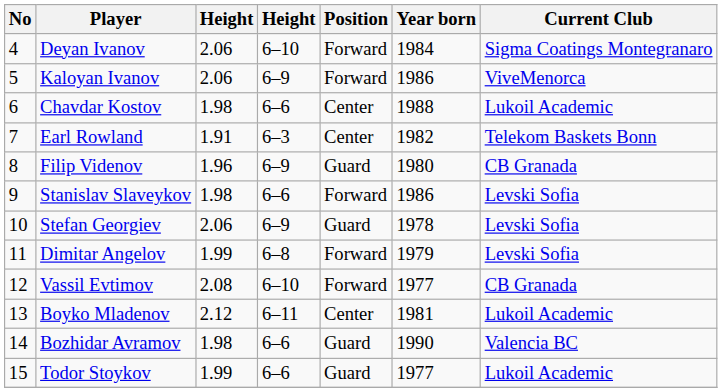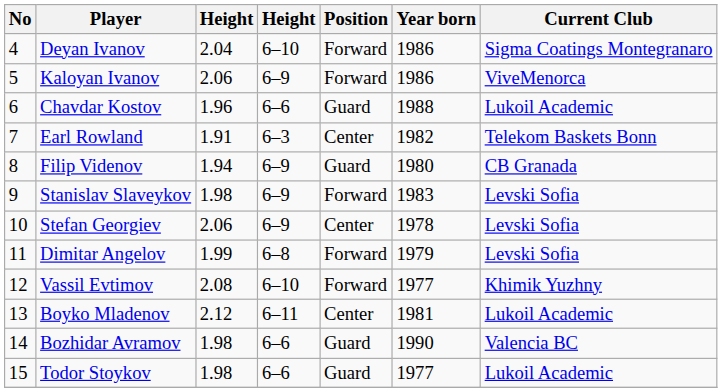Deyan Ivanov | column 3: 2.06 -> 2.04
Deyan Ivanov | Year born: 1984 -> 1986
Chavdar Kostov | column 3: 1.98 -> 1.96
Chavdar Kostov | Position: Center -> Guard
Filip Videnov | column 3: 1.96 -> 1.94
Stanislav Slaveykov | column 4: 6–6 -> 6–9
Stanislav Slaveykov | Year born: 1986 -> 1983
Stefan Georgiev | Position: Guard -> Center
Vassil Evtimov | Current Club: CB Granada -> Khimik Yuzhny
Todor Stoykov | column 3: 1.99 -> 1.98
